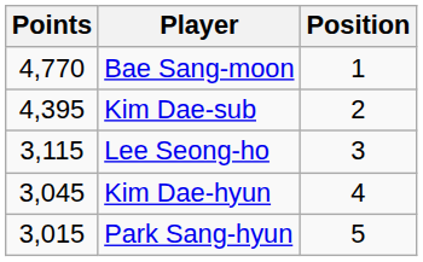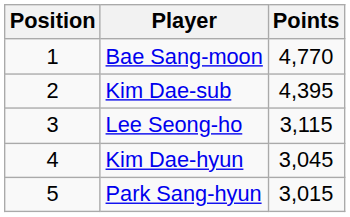columns swapped: Position <-> Points
